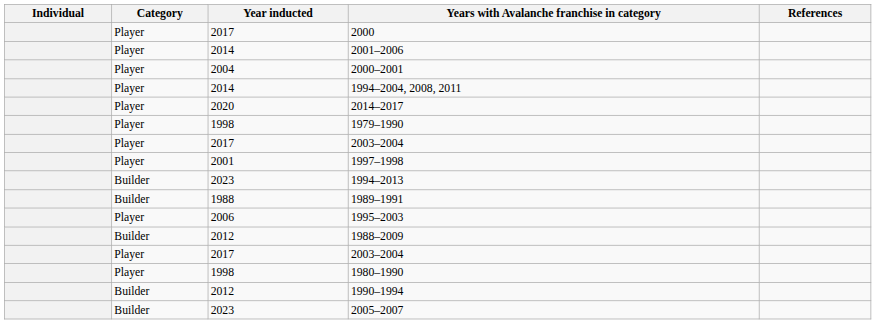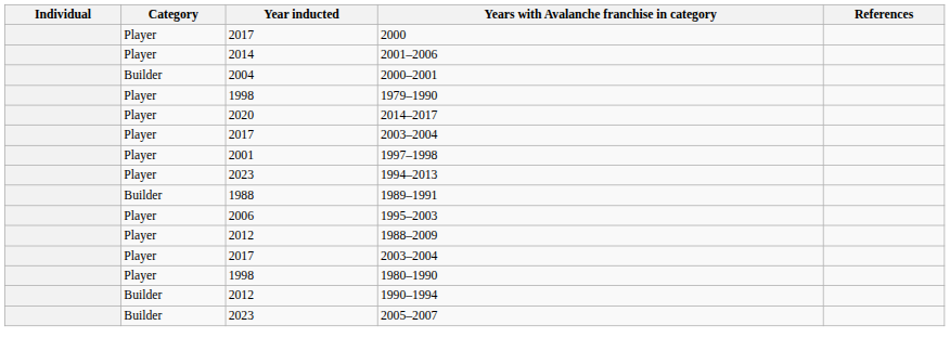2000–2001 | Category: Player -> Builder
- row: Player | 2014 | 1994–2004, 2008, 2011
rows swapped: 1979–1990 <-> 2014–2017
1994–2013 | Category: Builder -> Player
1988–2009 | Category: Builder -> Player
